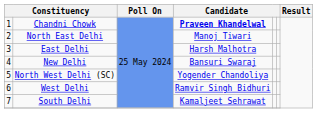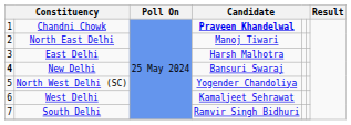New Delhi | column 1: normal -> bold
West Delhi | column 4: Ramvir Singh Bidhuri -> Kamaljeet Sehrawat
South Delhi | column 4: Kamaljeet Sehrawat -> Ramvir Singh Bidhuri
